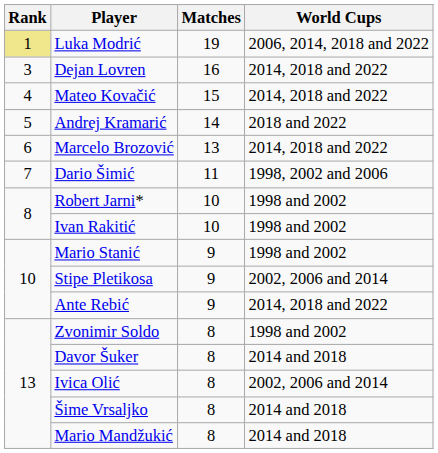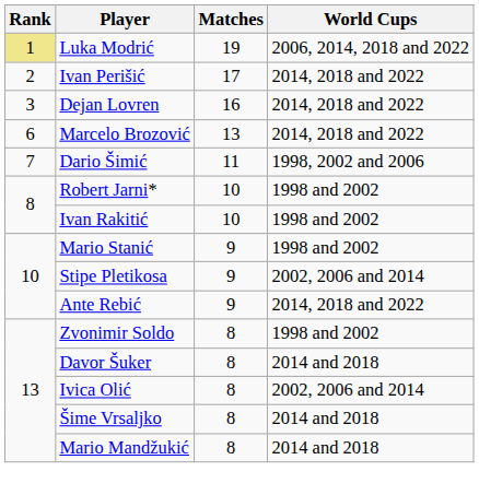+ row: 2 | Ivan Perišić | 17 | 2014, 2018 and 2022
- row: 4 | Mateo Kovačić | 15 | 2014, 2018 and 2022
- row: 5 | Andrej Kramarić | 14 | 2018 and 2022
